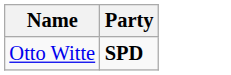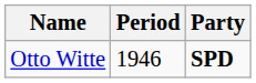+ column: Period | 1946
